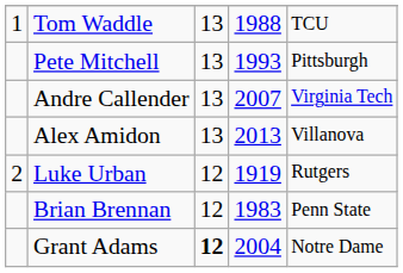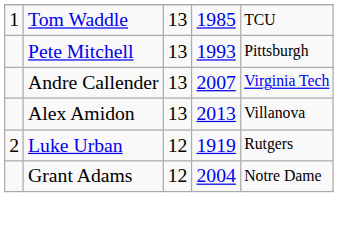Tom Waddle | column 4: 1988 -> 1985
- row: Brian Brennan | 12 | 1983 | Penn State
Grant Adams | column 3: bold -> normal
